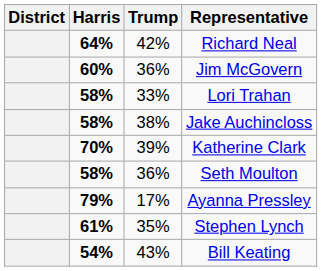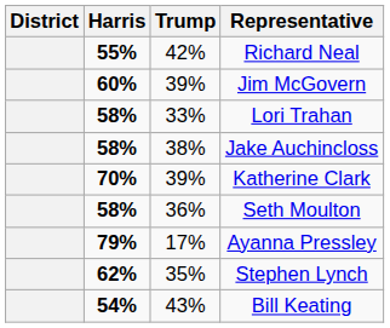Richard Neal | Harris: 64% -> 55%
Jim McGovern | Trump: 36% -> 39%
Stephen Lynch | Harris: 61% -> 62%
